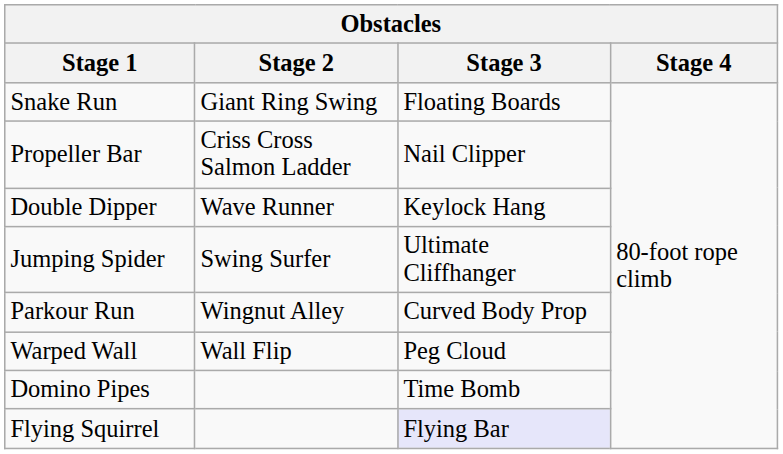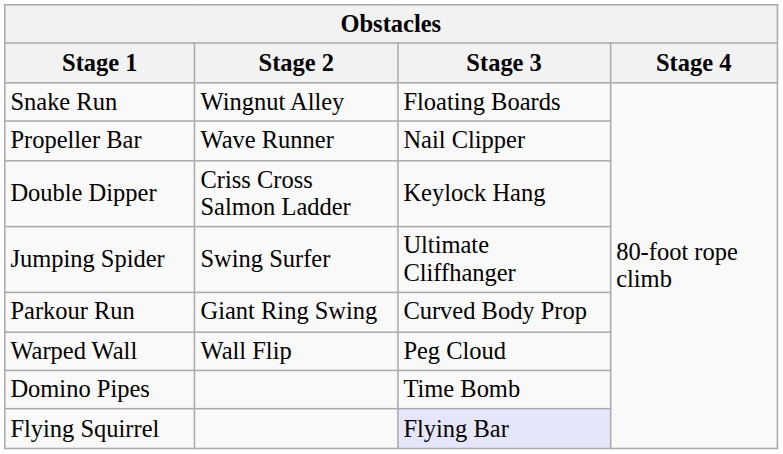Snake Run | Stage 2: Giant Ring Swing -> Wingnut Alley
Propeller Bar | Stage 2: Criss Cross Salmon Ladder -> Wave Runner
Double Dipper | Stage 2: Wave Runner -> Criss Cross Salmon Ladder
Parkour Run | Stage 2: Wingnut Alley -> Giant Ring Swing
